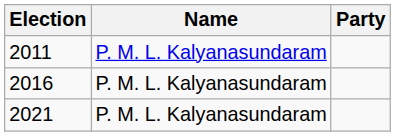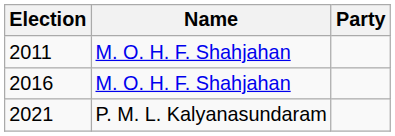2011 | Name: P. M. L. Kalyanasundaram -> M. O. H. F. Shahjahan
2016 | Name: P. M. L. Kalyanasundaram -> M. O. H. F. Shahjahan
